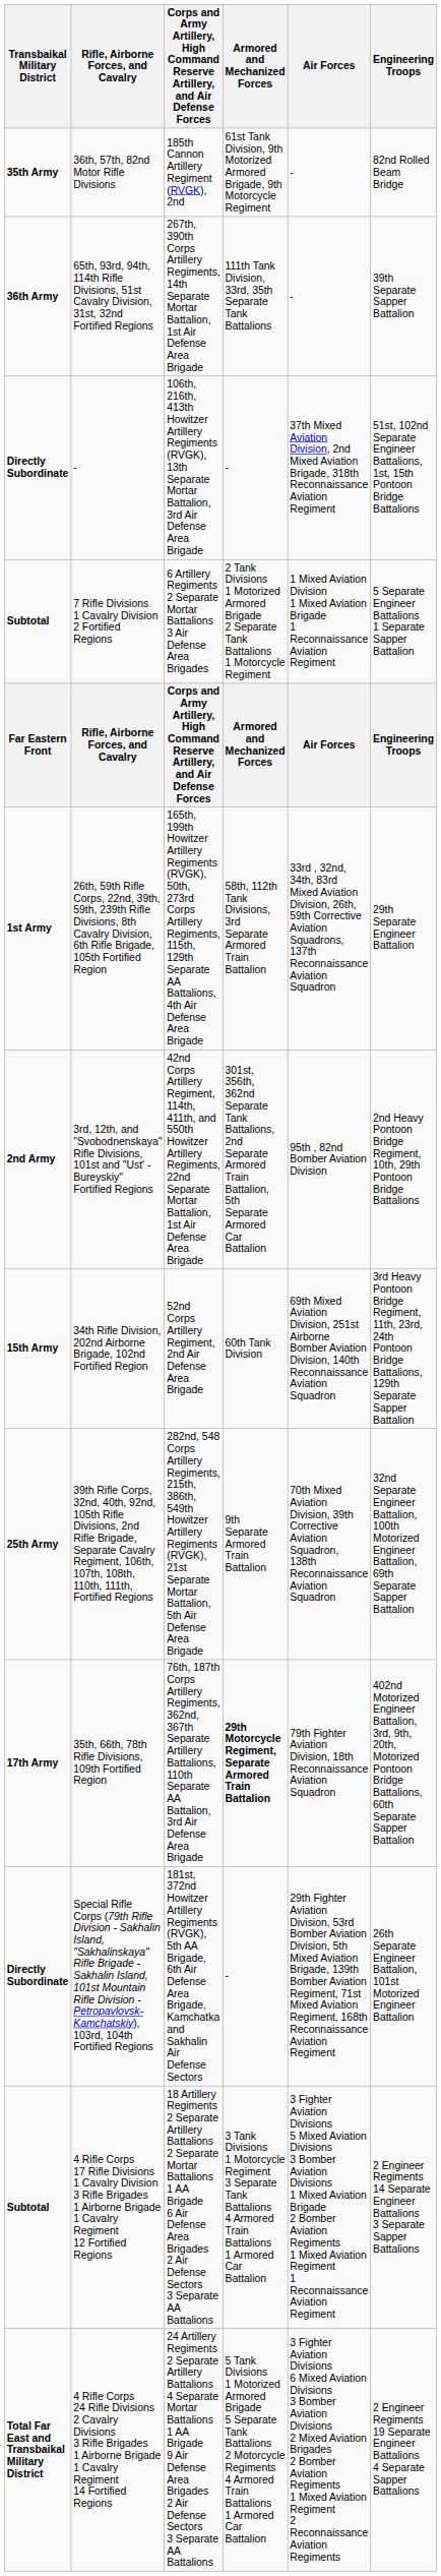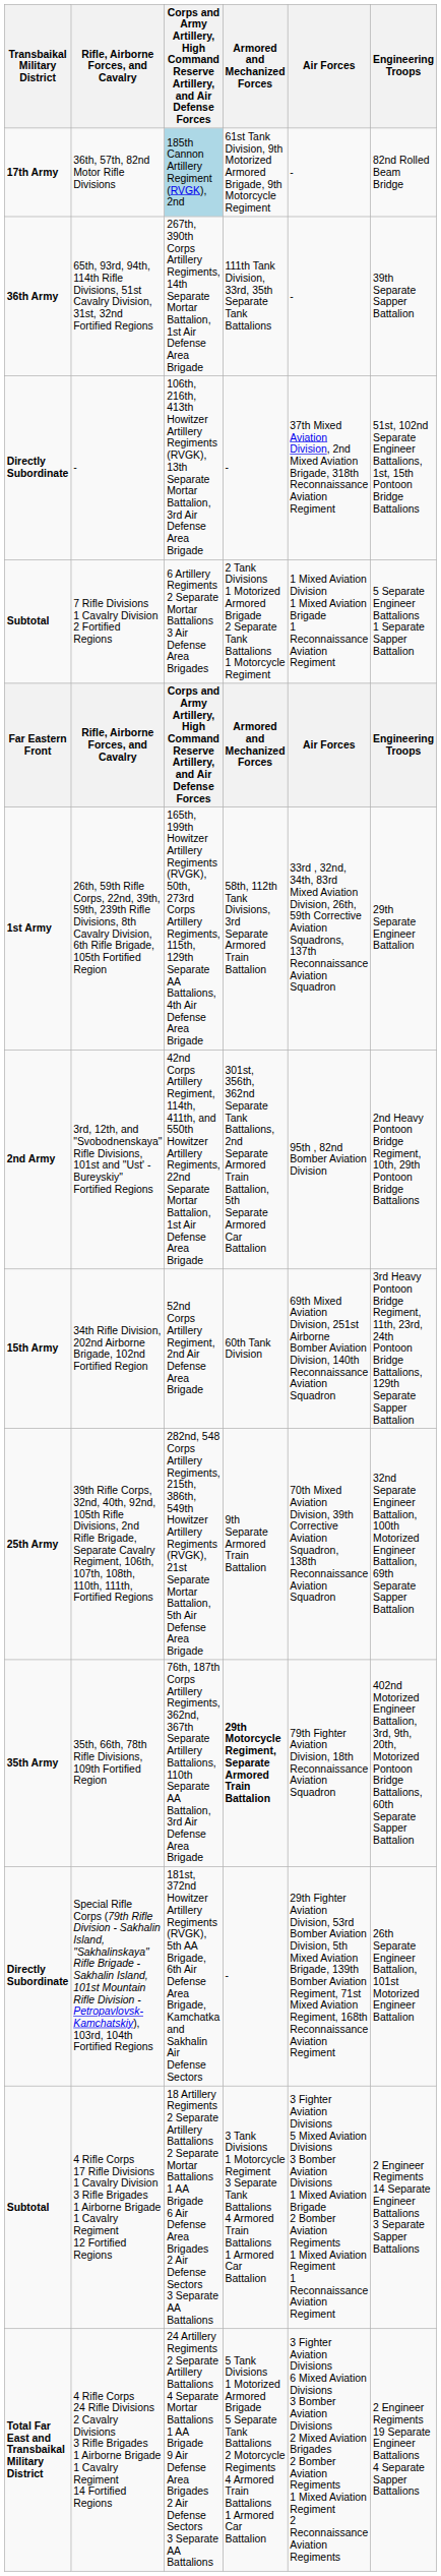36th, 57th, 82nd Motor Rifle Divisions | Transbaikal Military District: 35th Army -> 17th Army
36th, 57th, 82nd Motor Rifle Divisions | column 3: no background -> lightblue background
35th, 66th, 78th Rifle Divisions, 109th Fortified Region | Transbaikal Military District: 17th Army -> 35th Army
